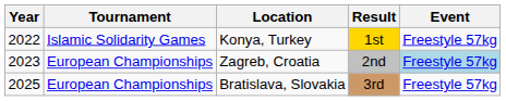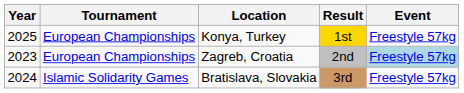Konya, Turkey | Year: 2022 -> 2025
Konya, Turkey | Tournament: Islamic Solidarity Games -> European Championships
Bratislava, Slovakia | Year: 2025 -> 2024
Bratislava, Slovakia | Tournament: European Championships -> Islamic Solidarity Games
